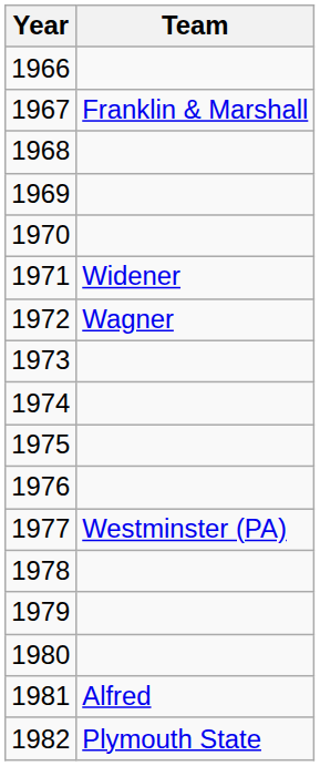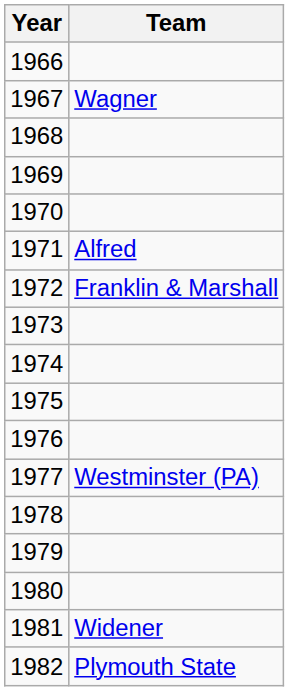1967 | Team: Franklin & Marshall -> Wagner
1971 | Team: Widener -> Alfred
1972 | Team: Wagner -> Franklin & Marshall
1981 | Team: Alfred -> Widener
